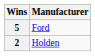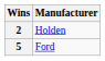rows swapped: 5 <-> 2
